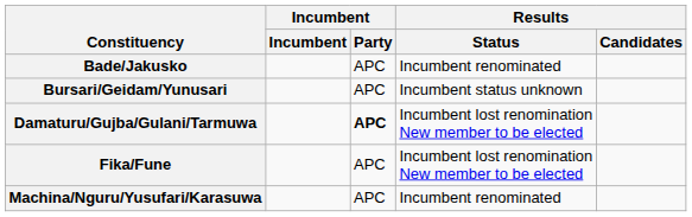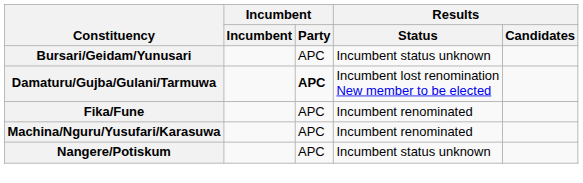- row: Bade/Jakusko | APC | Incumbent renominated
Fika/Fune | Results / Status: Incumbent lost renomination New member to be elected -> Incumbent renominated
+ row: Nangere/Potiskum | APC | Incumbent status unknown
